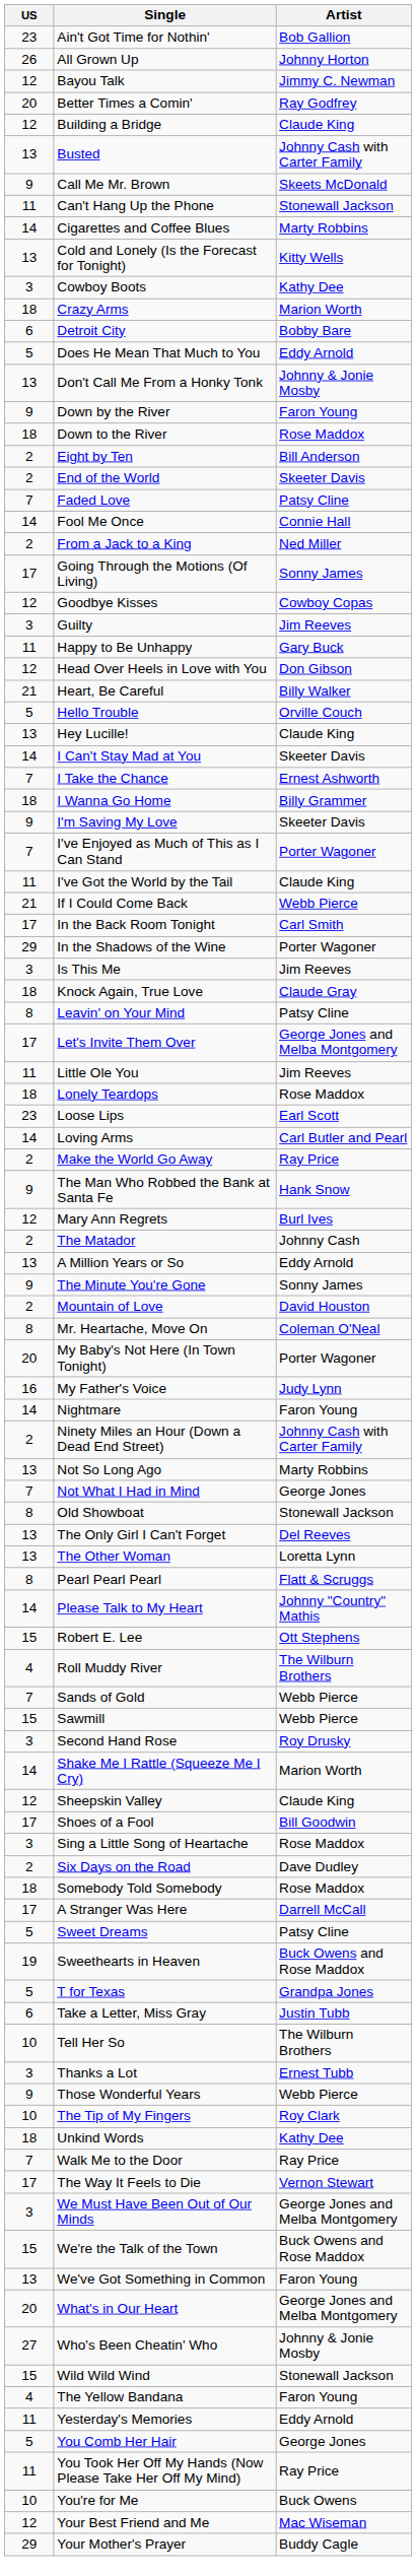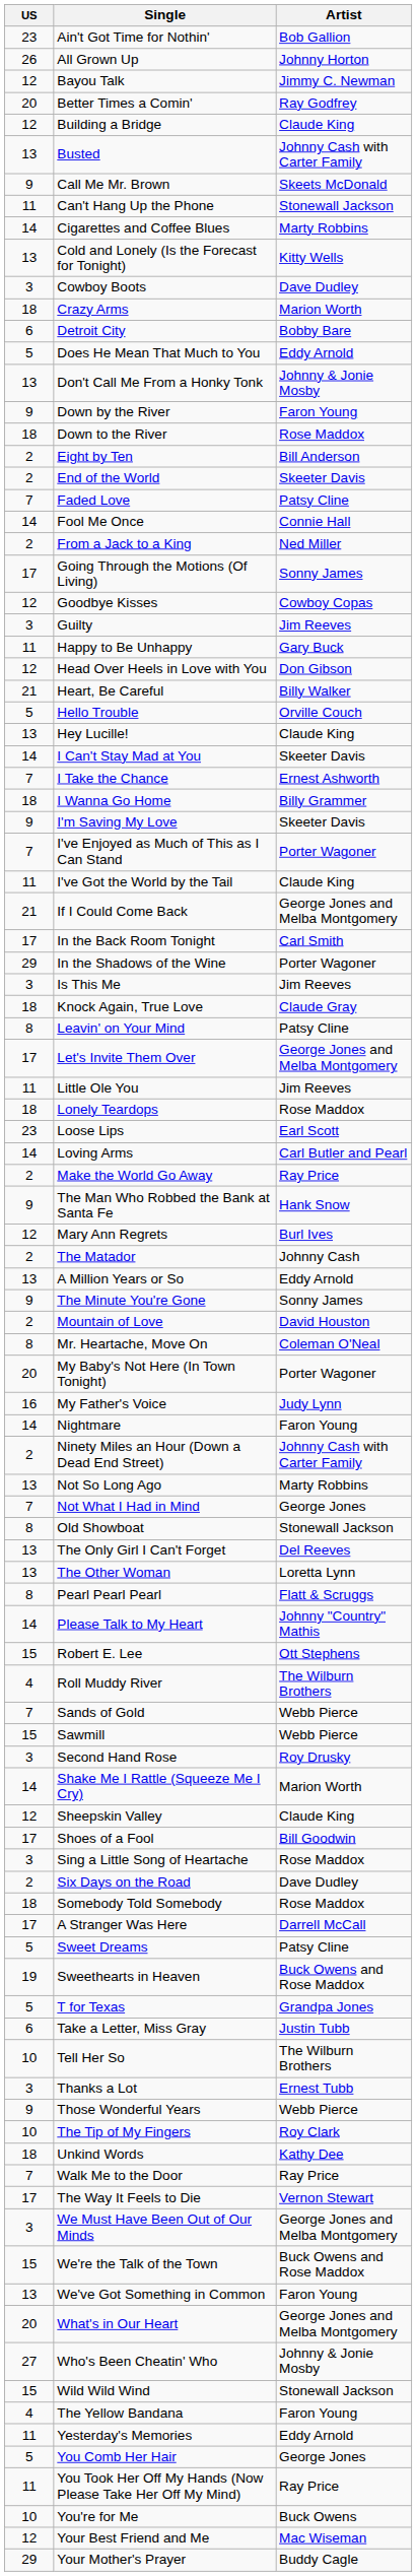Cowboy Boots | Artist: Kathy Dee -> Dave Dudley
If I Could Come Back | Artist: Webb Pierce -> George Jones and Melba Montgomery
